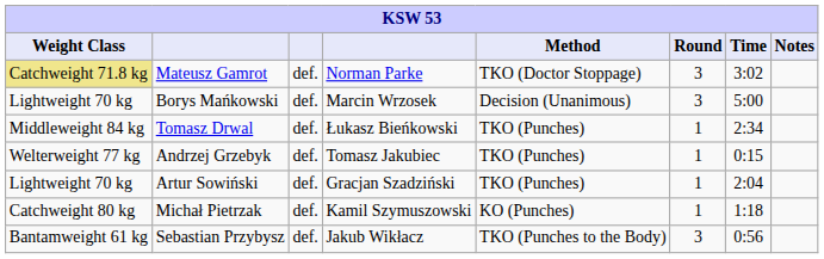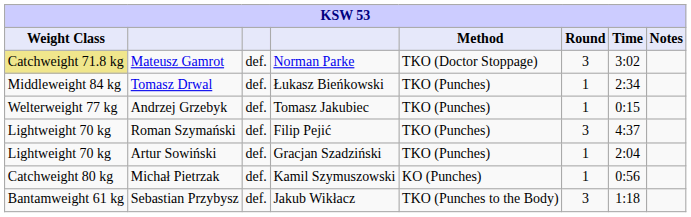- row: Lightweight 70 kg | Borys Mańkowski | def. | Marcin Wrzosek | Decision (Unanimous) | 3 | 5:00
+ row: Lightweight 70 kg | Roman Szymański | def. | Filip Pejić | TKO (Punches) | 3 | 4:37
Michał Pietrzak | Time: 1:18 -> 0:56
Sebastian Przybysz | Time: 0:56 -> 1:18
